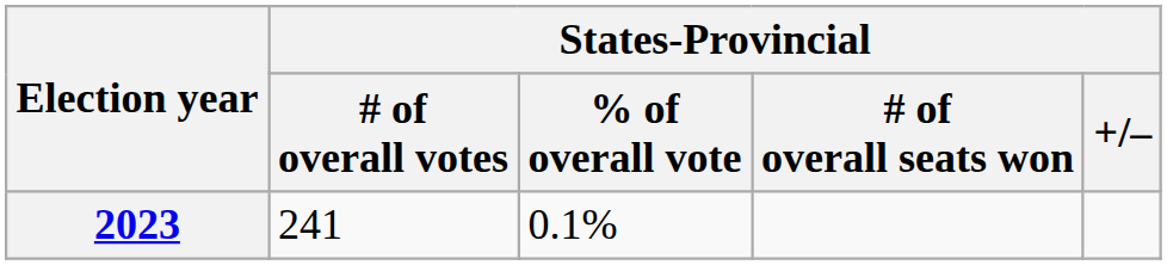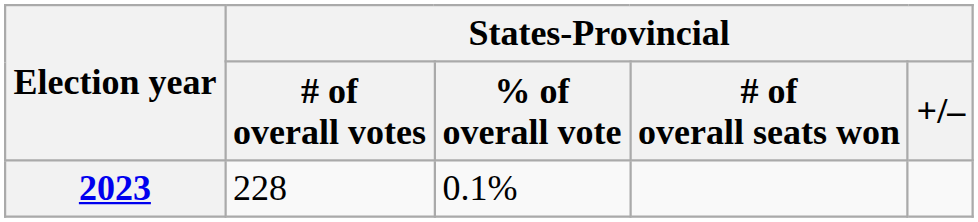2023 | States-Provincial / # of overall votes: 241 -> 228
